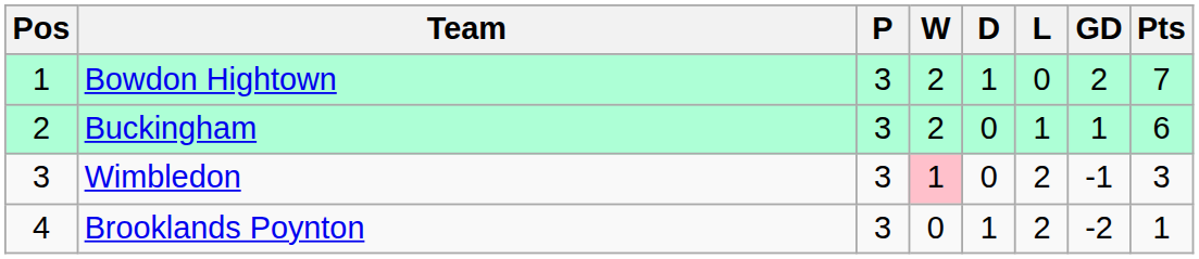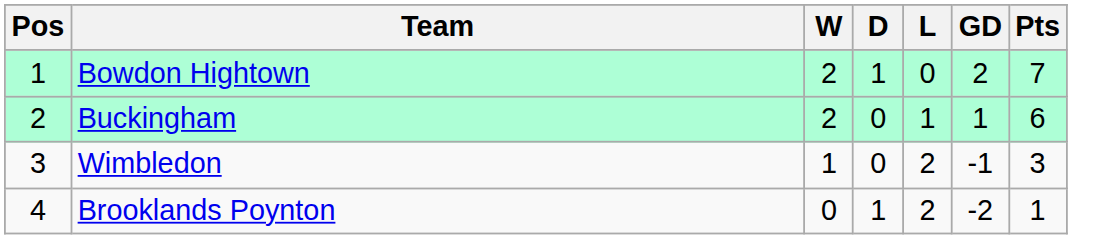- column: P | 3 | 3 | 3 | 3
Wimbledon | W: pink background -> no background
